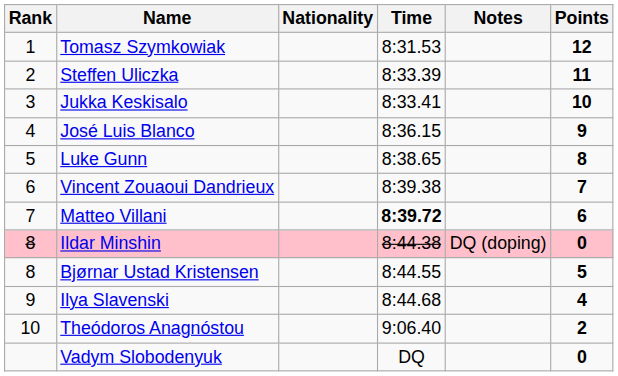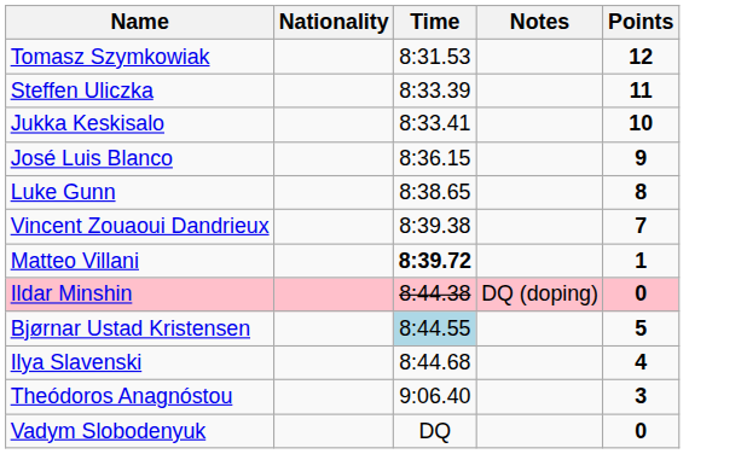- column: Rank | 1 | 2 | 3 | 4 | 5 | 6 | 7 | 8 | 8 | 9 | 10
Matteo Villani | Points: 6 -> 1
Bjørnar Ustad Kristensen | Time: no background -> lightblue background
Theódoros Anagnóstou | Points: 2 -> 3
